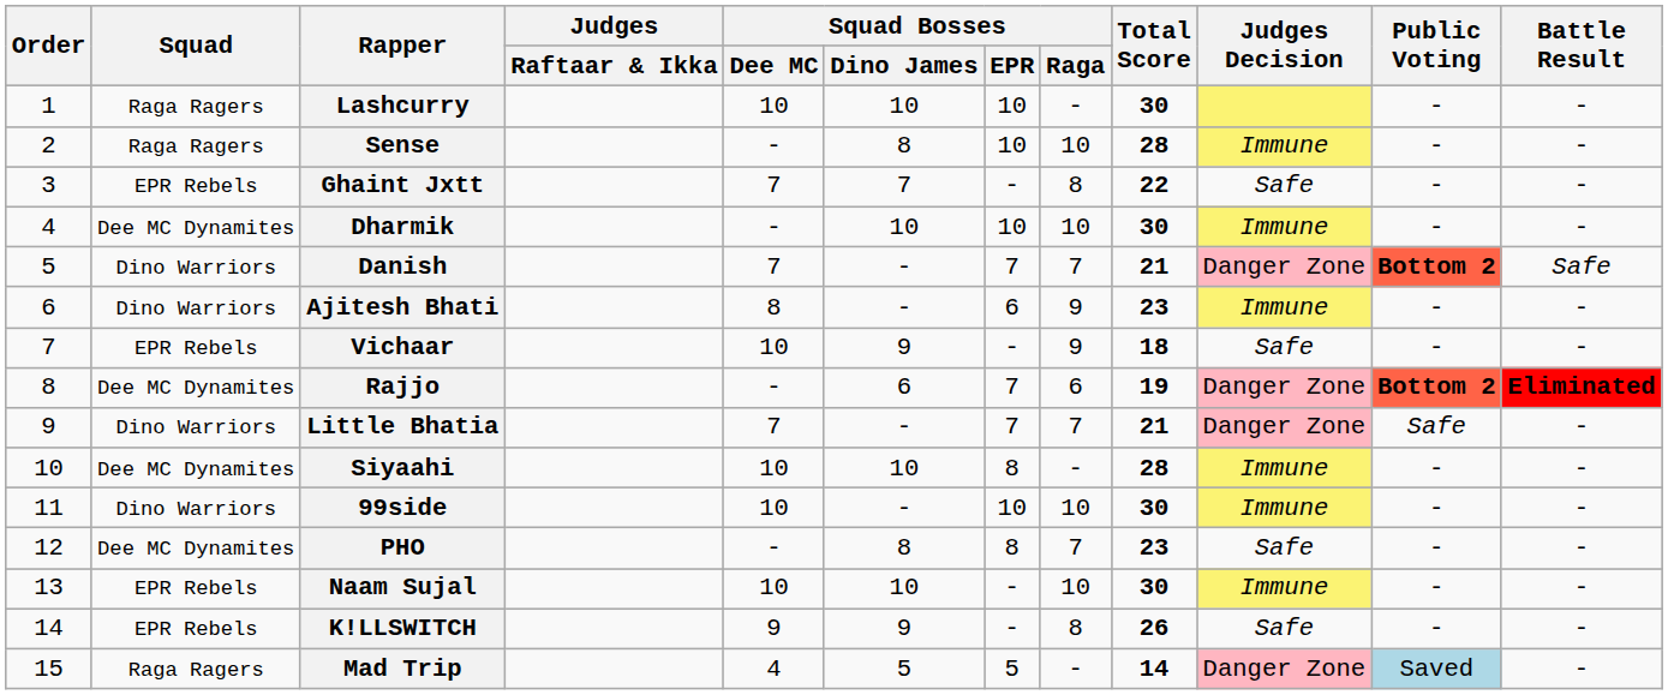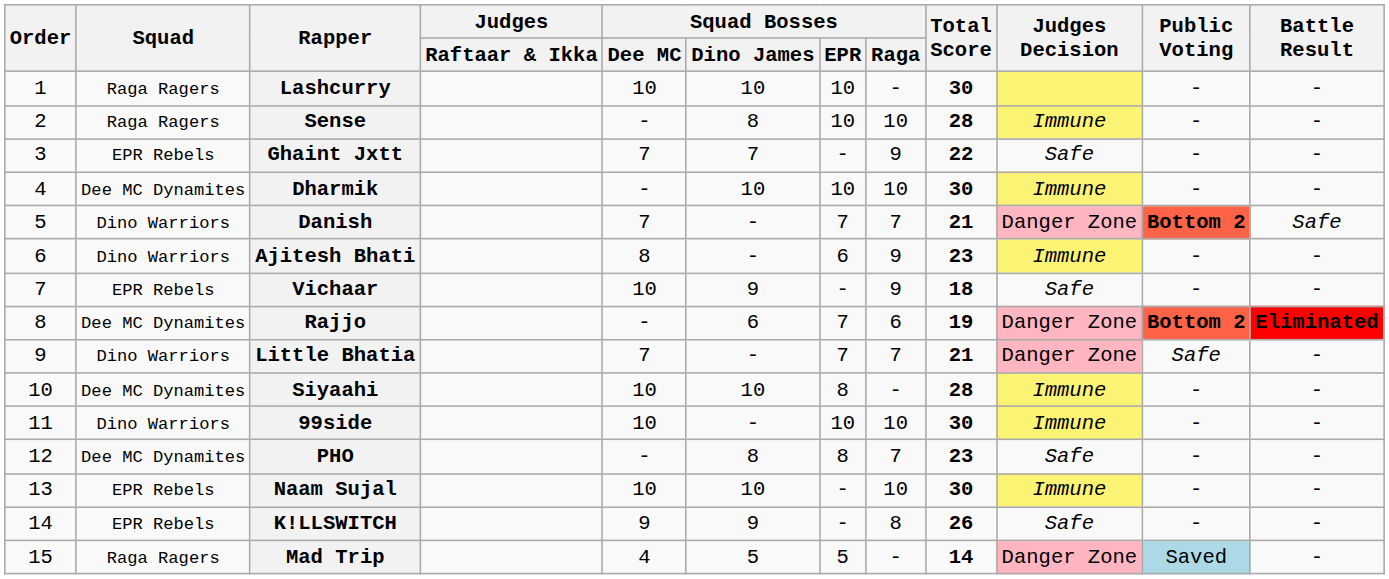Ghaint Jxtt | Squad Bosses / Raga: 8 -> 9
